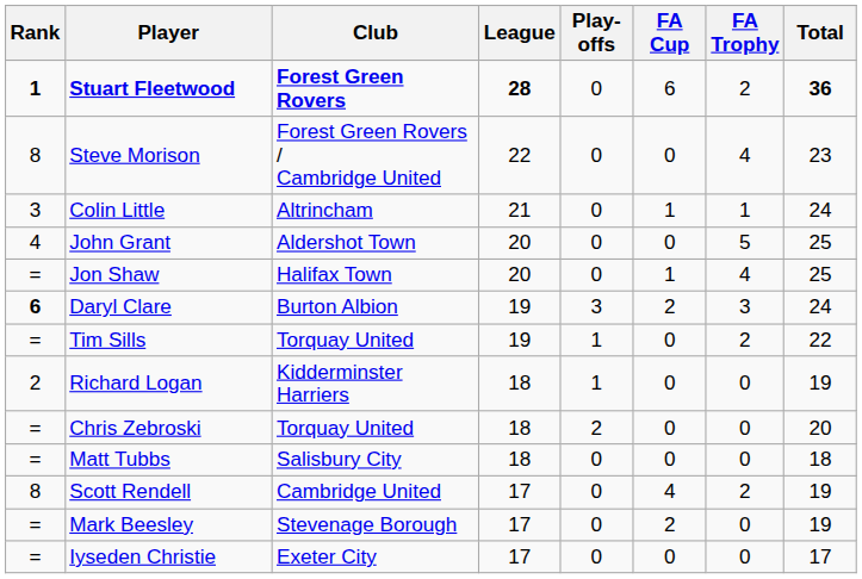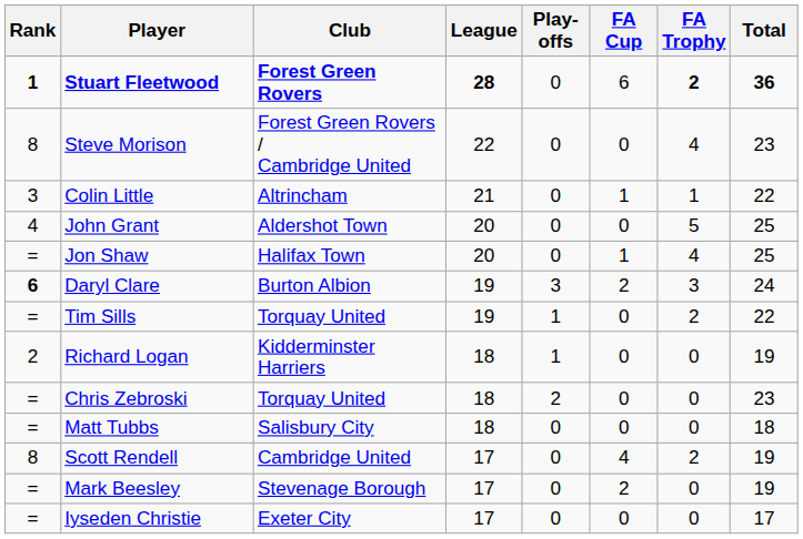Stuart Fleetwood | FA Trophy: normal -> bold
Colin Little | Total: 24 -> 22
Chris Zebroski | Total: 20 -> 23
